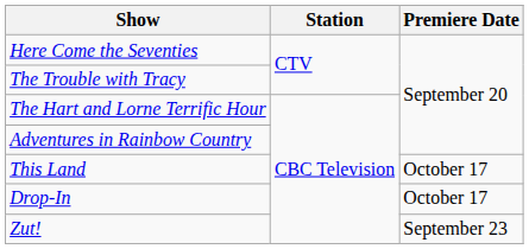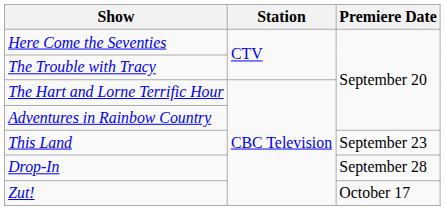This Land | Premiere Date: October 17 -> September 23
Drop-In | Premiere Date: October 17 -> September 28
Zut! | Premiere Date: September 23 -> October 17
